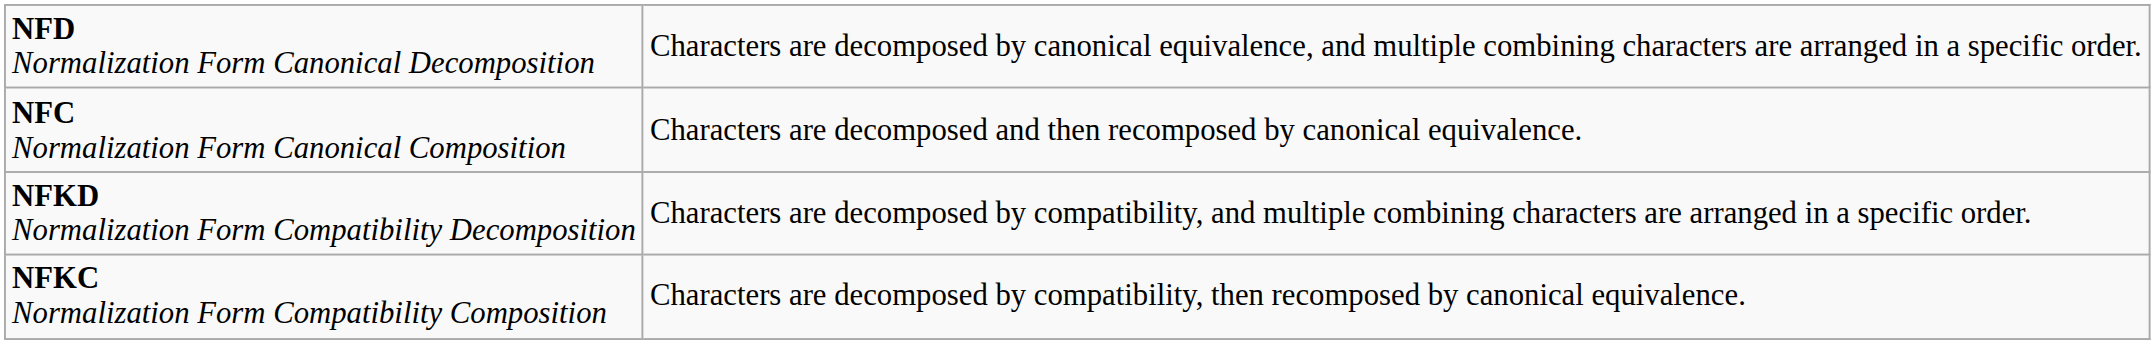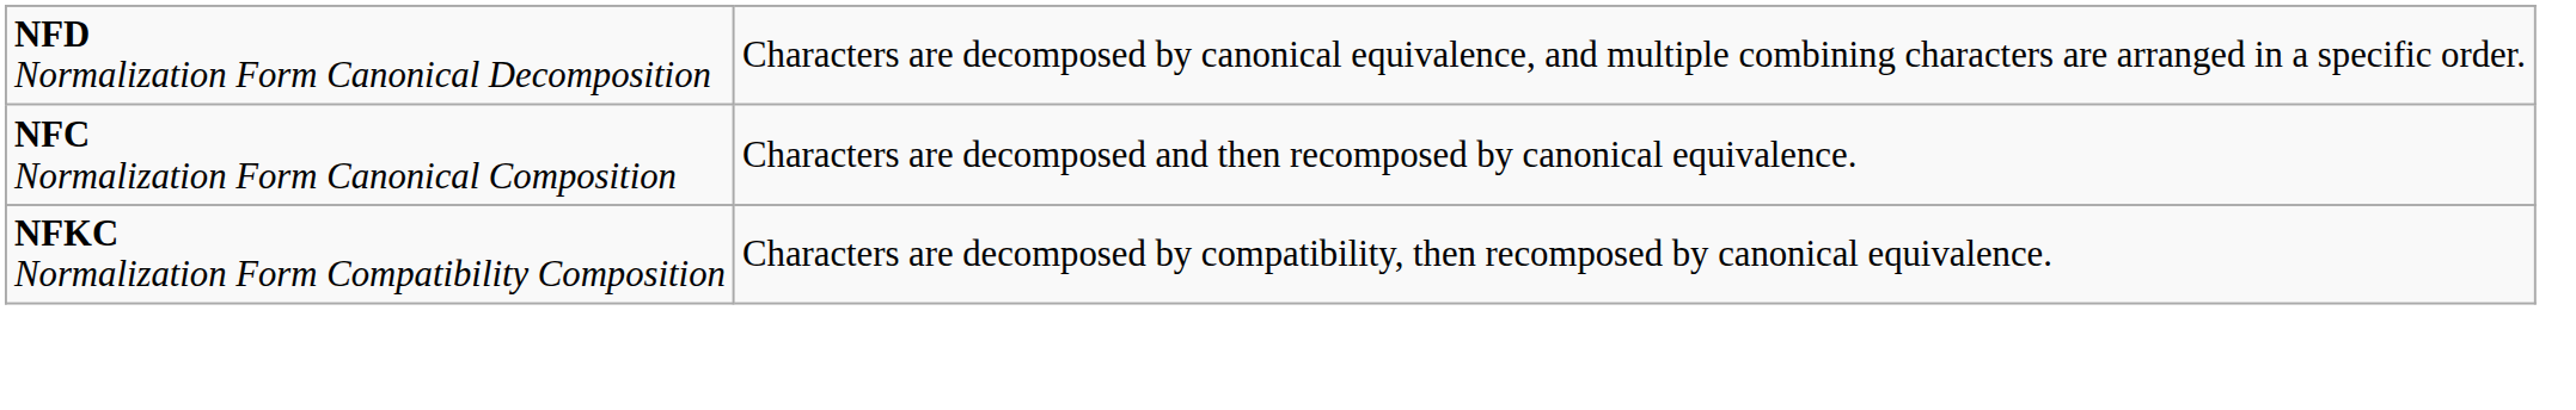- row: NFKD Normalization Form Compatibility Decomposition | Characters are decomposed by compatibility, and multiple combining characters are arranged in a specific order.
